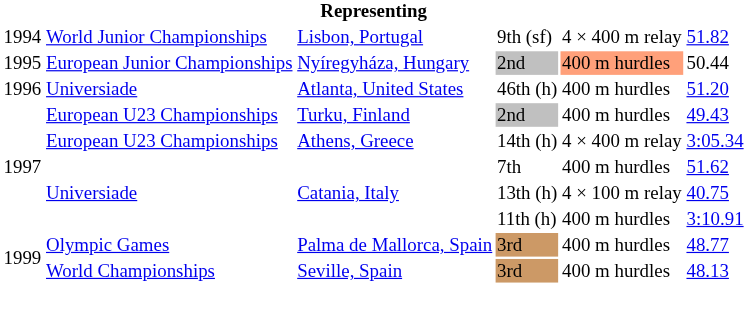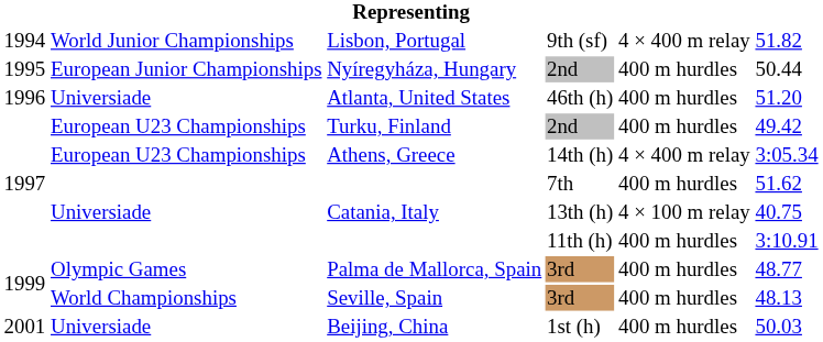Nyíregyháza, Hungary | column 5: lightsalmon background -> no background
Turku, Finland | column 6: 49.43 -> 49.42
+ row: 2001 | Universiade | Beijing, China | 1st (h) | 400 m hurdles | 50.03
